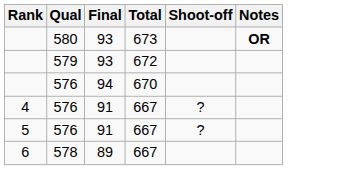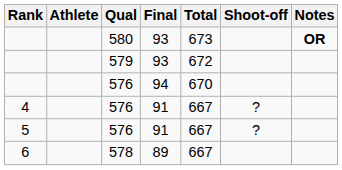+ column: Athlete
